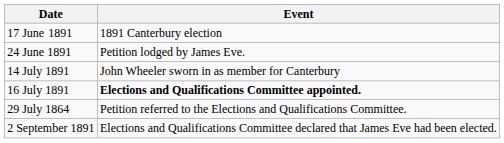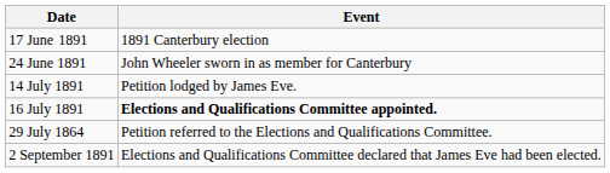24 June 1891 | Event: Petition lodged by James Eve. -> John Wheeler sworn in as member for Canterbury
14 July 1891 | Event: John Wheeler sworn in as member for Canterbury -> Petition lodged by James Eve.
